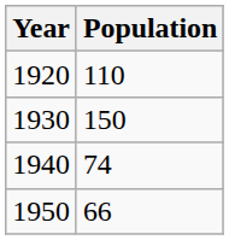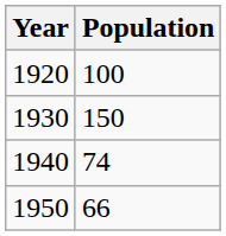1920 | Population: 110 -> 100
